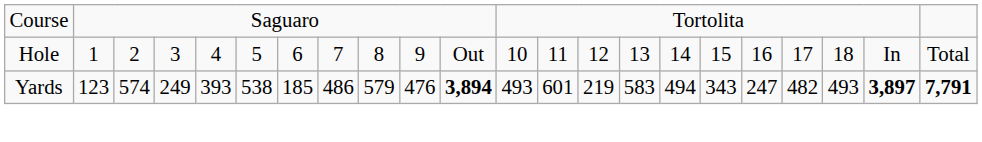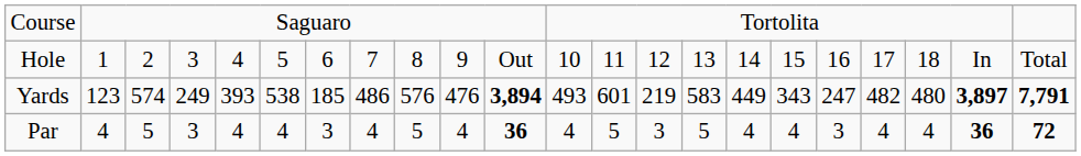Yards | column 9: 579 -> 576
Yards | column 16: 494 -> 449
Yards | column 20: 493 -> 480
+ row: Par | 4 | 5 | 3 | 4 | 4 | 3 | 4 | 5 | 4 | 36 | 4 | 5 | 3 | 5 | 4 | 4 | 3 | 4 | 4 | 36 | 72
